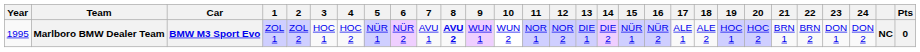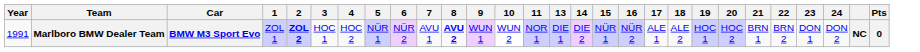- column: 12 | NOR 2
Marlboro BMW Dealer Team | Year: 1995 -> 1991
Marlboro BMW Dealer Team | 2: normal -> bold
